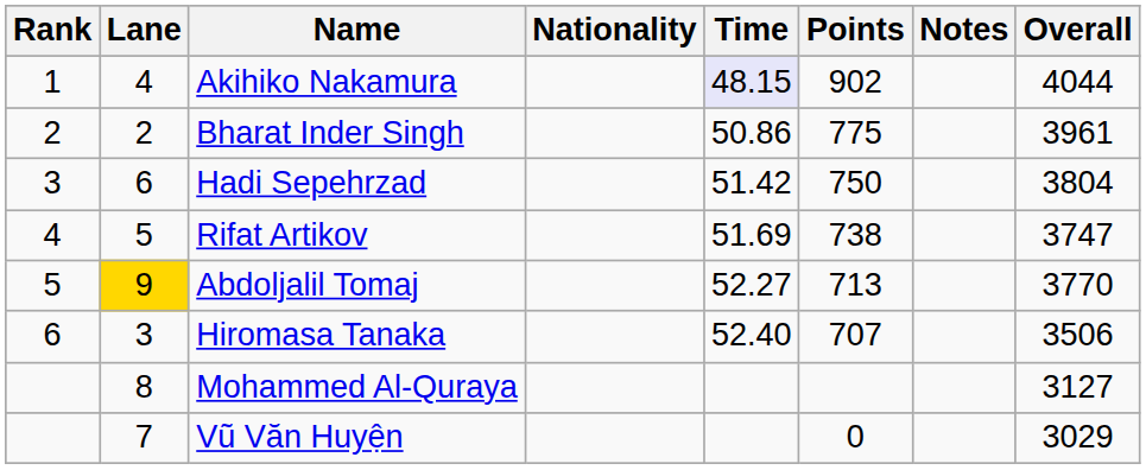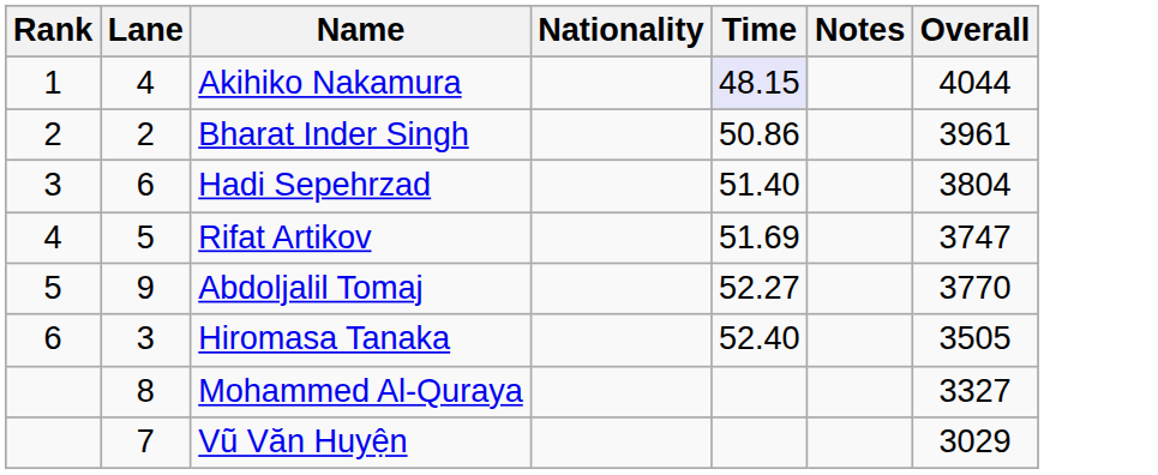- column: Points | 902 | 775 | 750 | 738 | 713 | 707 | 0
Hadi Sepehrzad | Time: 51.42 -> 51.40
Abdoljalil Tomaj | Lane: gold background -> no background
Hiromasa Tanaka | Overall: 3506 -> 3505
Mohammed Al-Quraya | Overall: 3127 -> 3327
